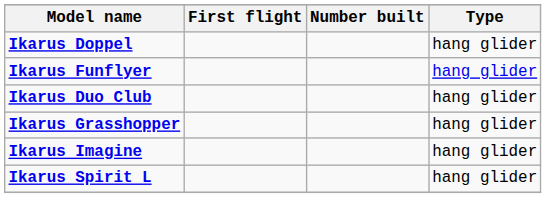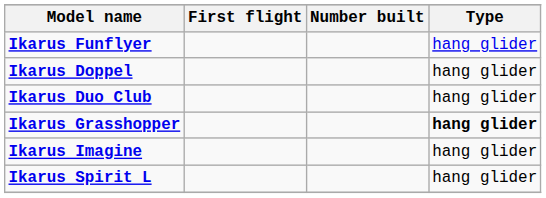rows swapped: Ikarus Funflyer <-> Ikarus Doppel
Ikarus Grasshopper | Type: normal -> bold
